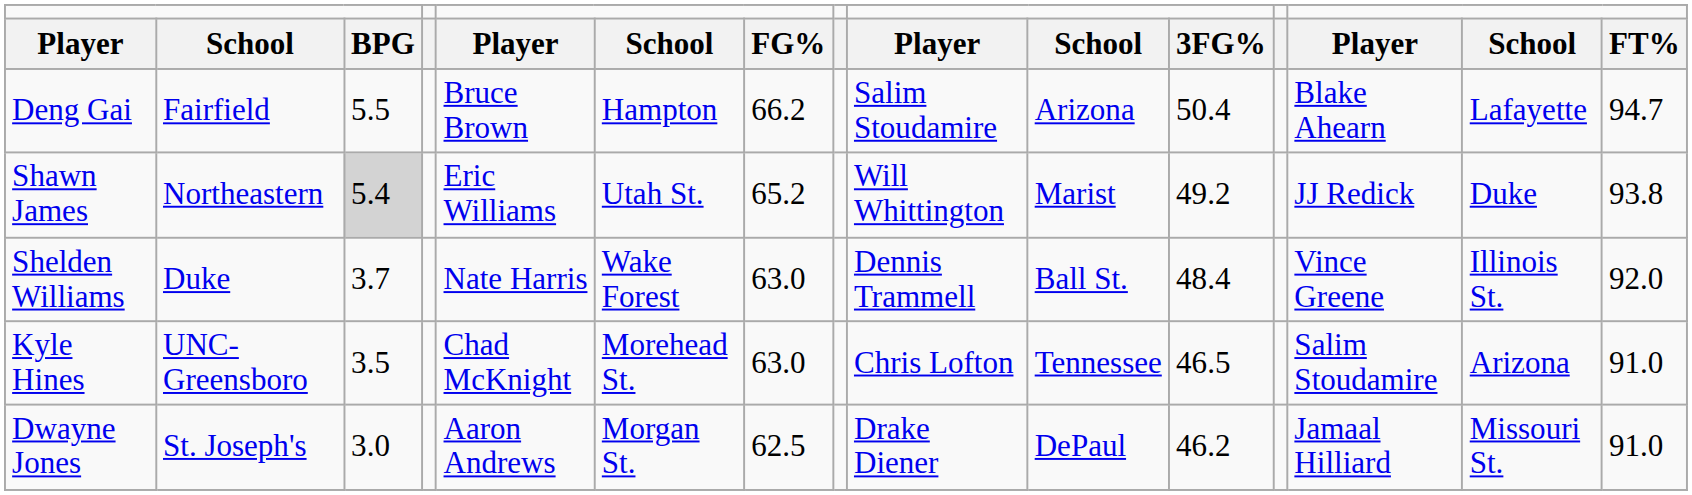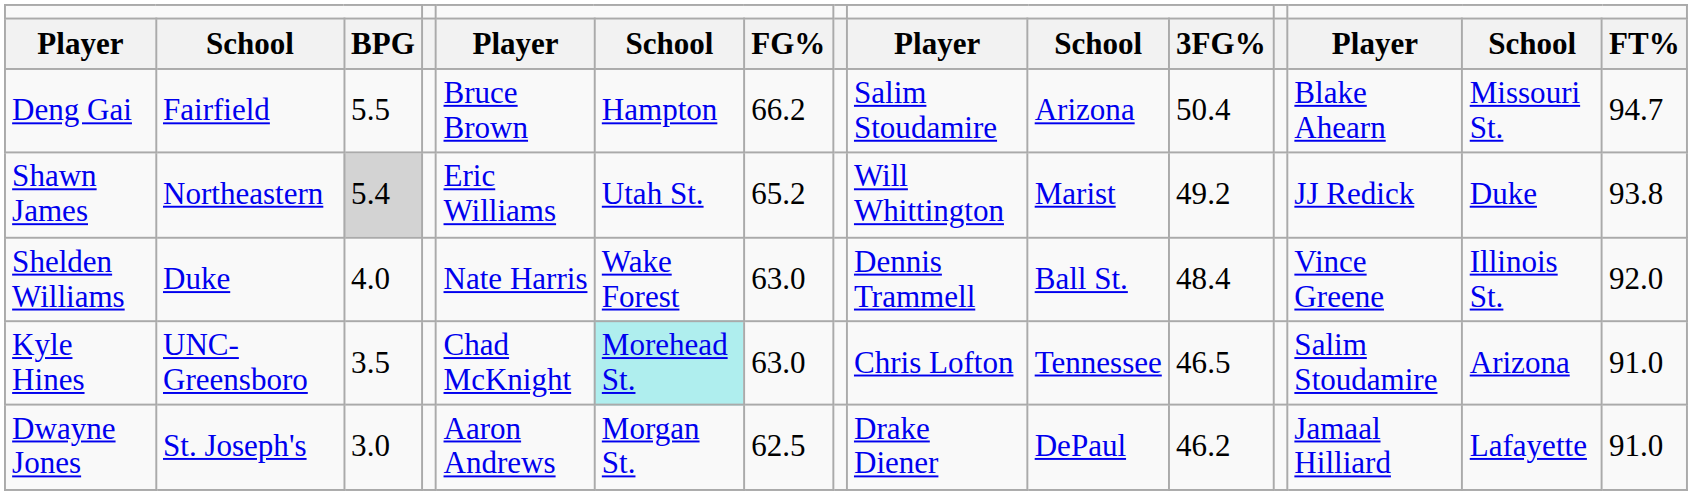Deng Gai | column 14: Lafayette -> Missouri St.
Shelden Williams | column 3: 3.7 -> 4.0
Kyle Hines | column 6: no background -> paleturquoise background
Dwayne Jones | column 14: Missouri St. -> Lafayette
